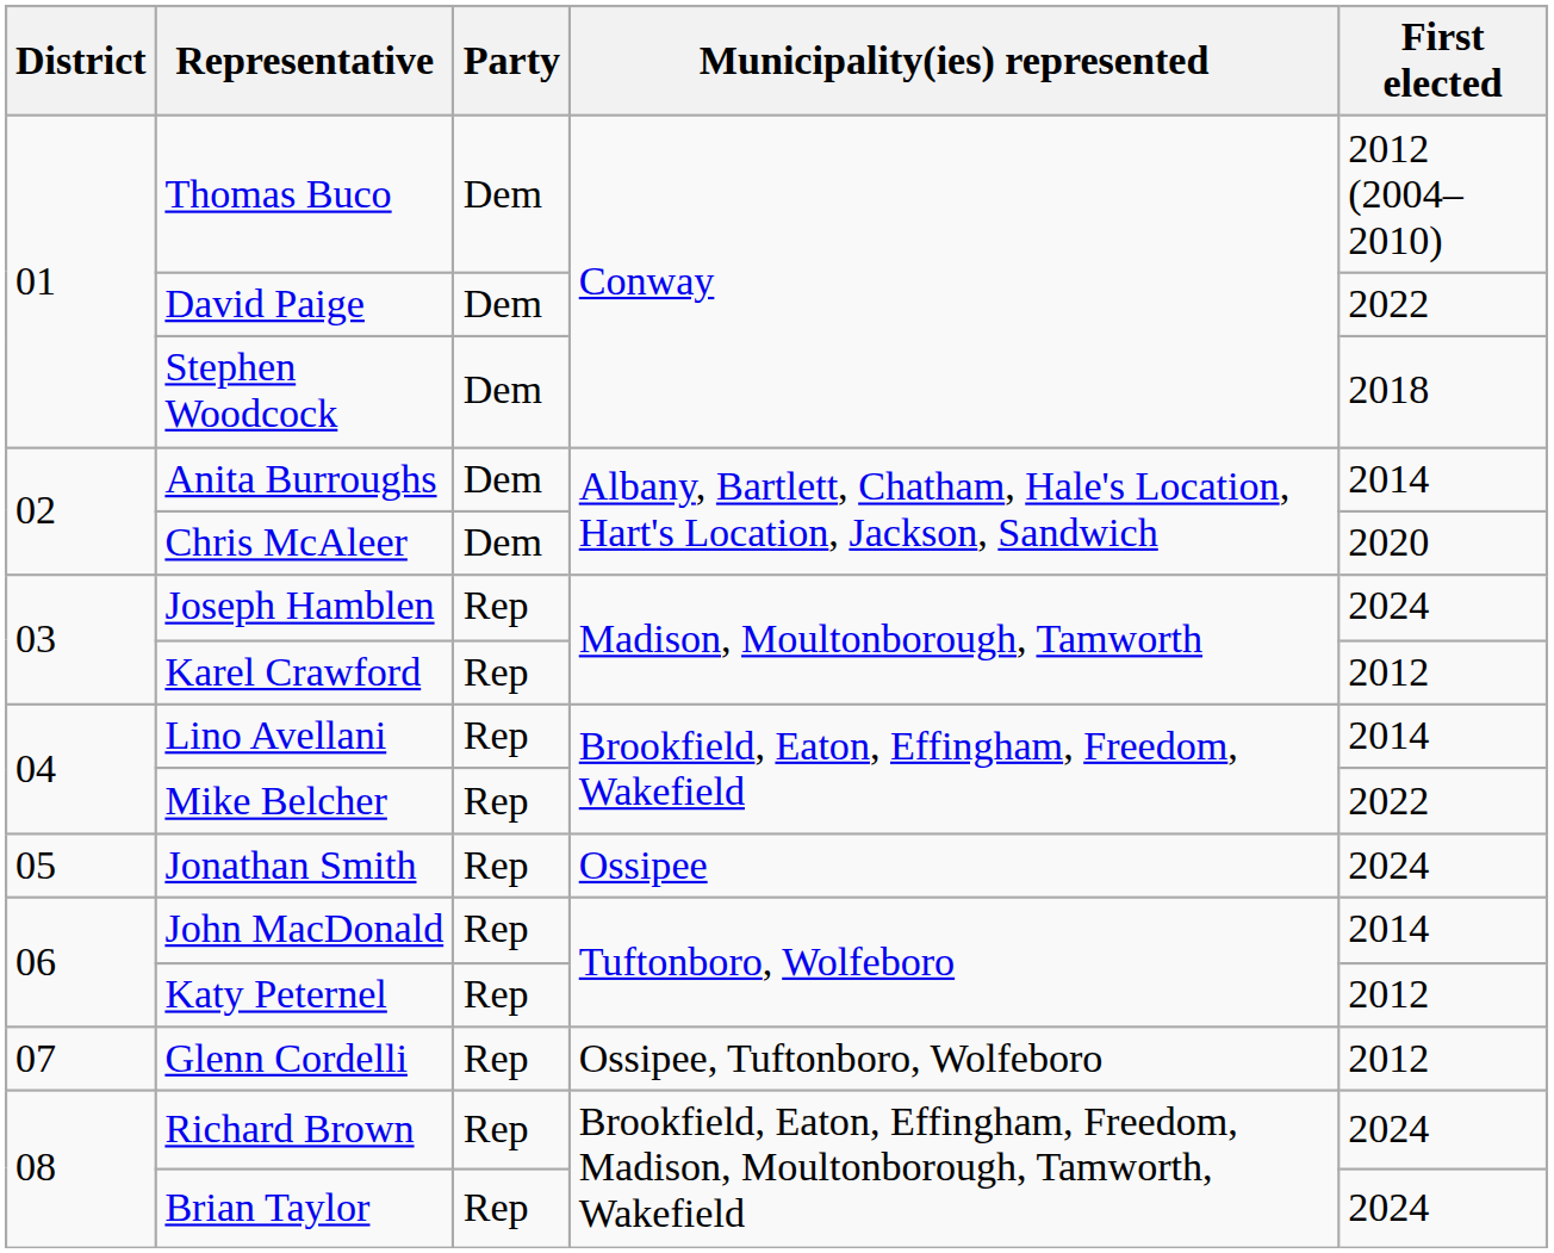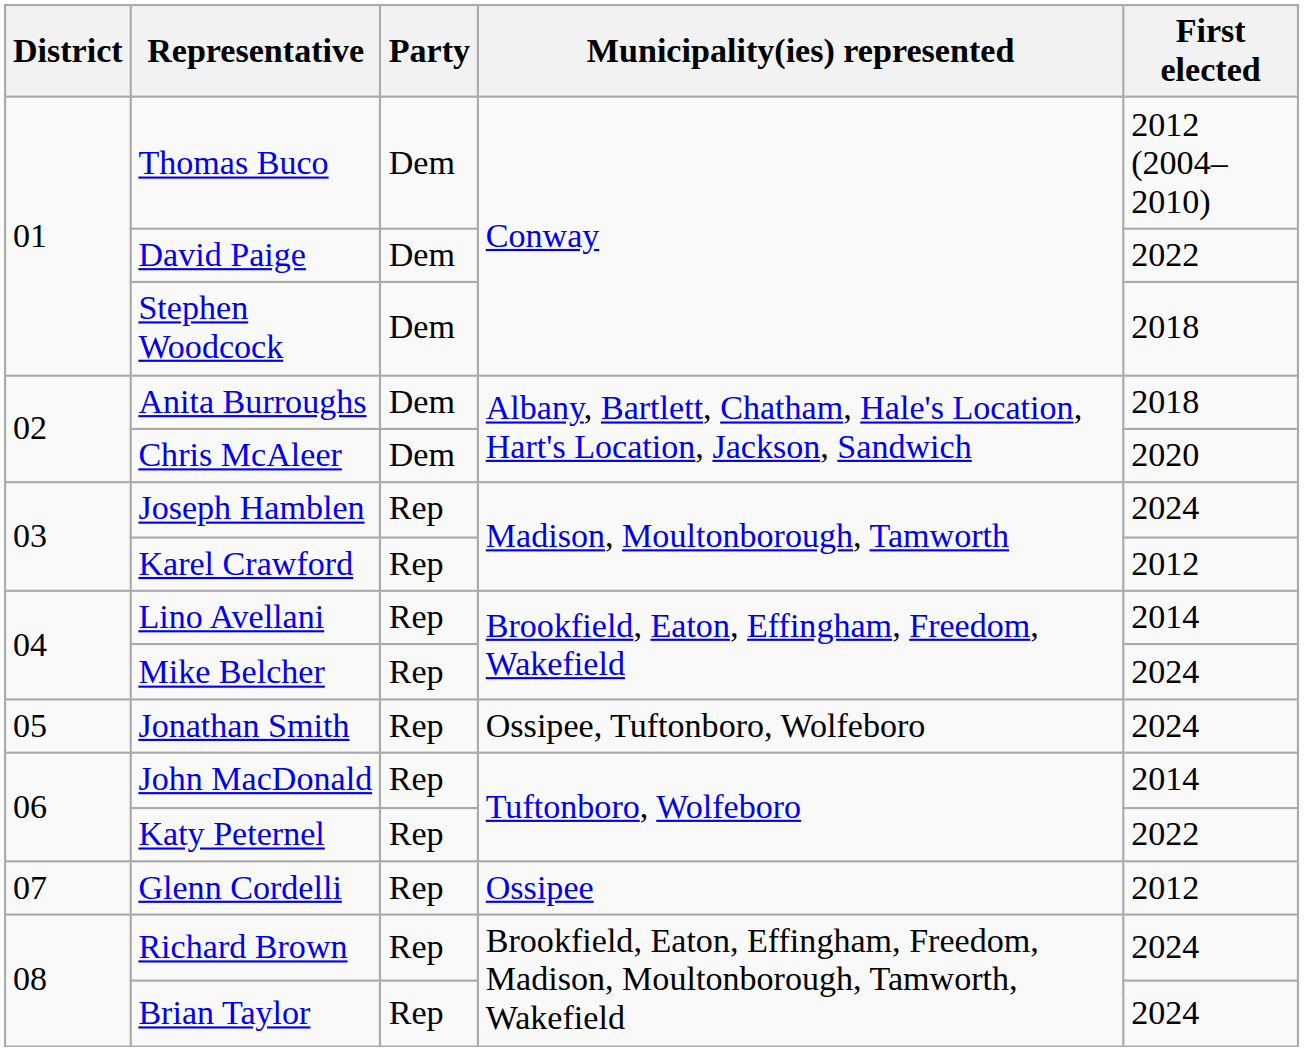Anita Burroughs | First elected: 2014 -> 2018
Mike Belcher | First elected: 2022 -> 2024
Jonathan Smith | Municipality(ies) represented: Ossipee -> Ossipee, Tuftonboro, Wolfeboro
Katy Peternel | First elected: 2012 -> 2022
Glenn Cordelli | Municipality(ies) represented: Ossipee, Tuftonboro, Wolfeboro -> Ossipee
